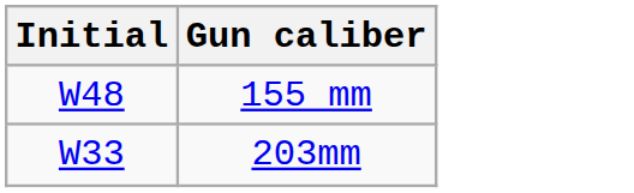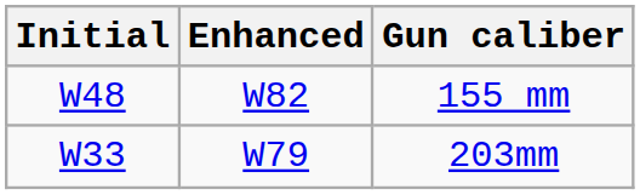+ column: Enhanced | W82 | W79
